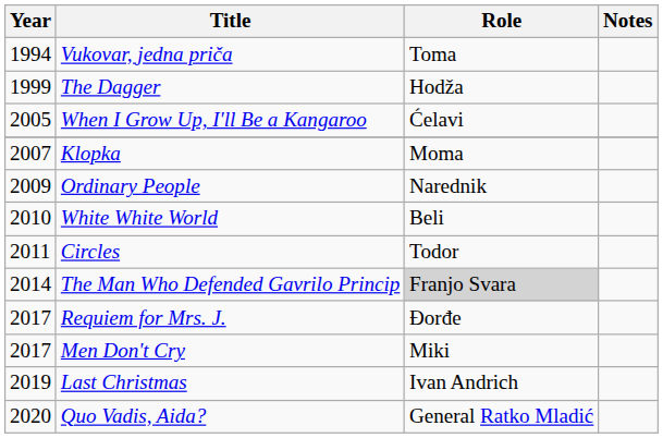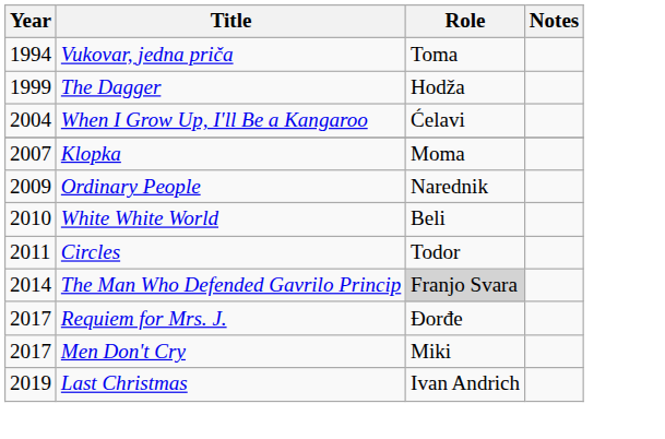When I Grow Up, I'll Be a Kangaroo | Year: 2005 -> 2004
- row: 2020 | Quo Vadis, Aida? | General Ratko Mladić
